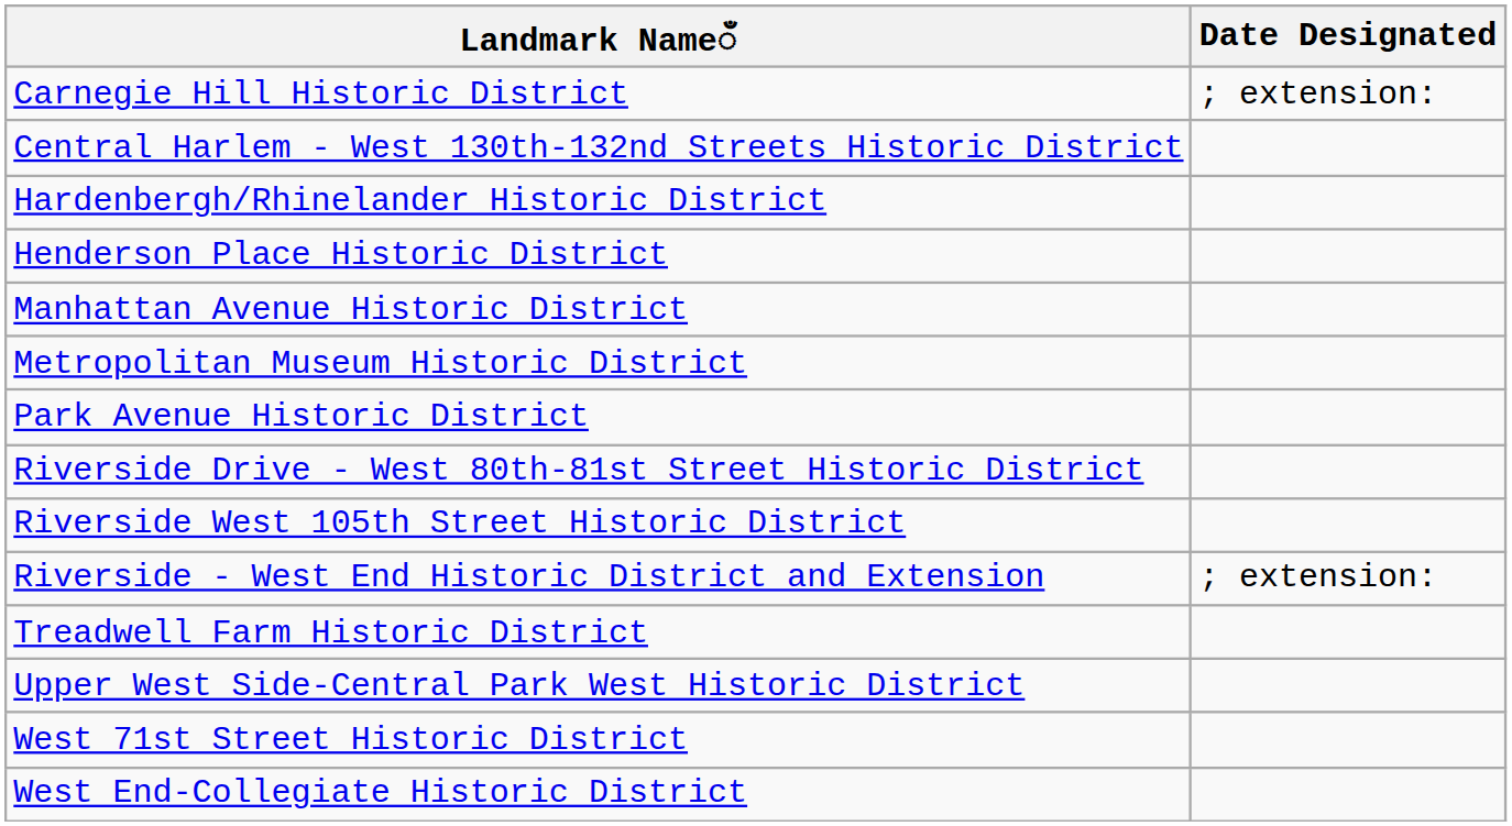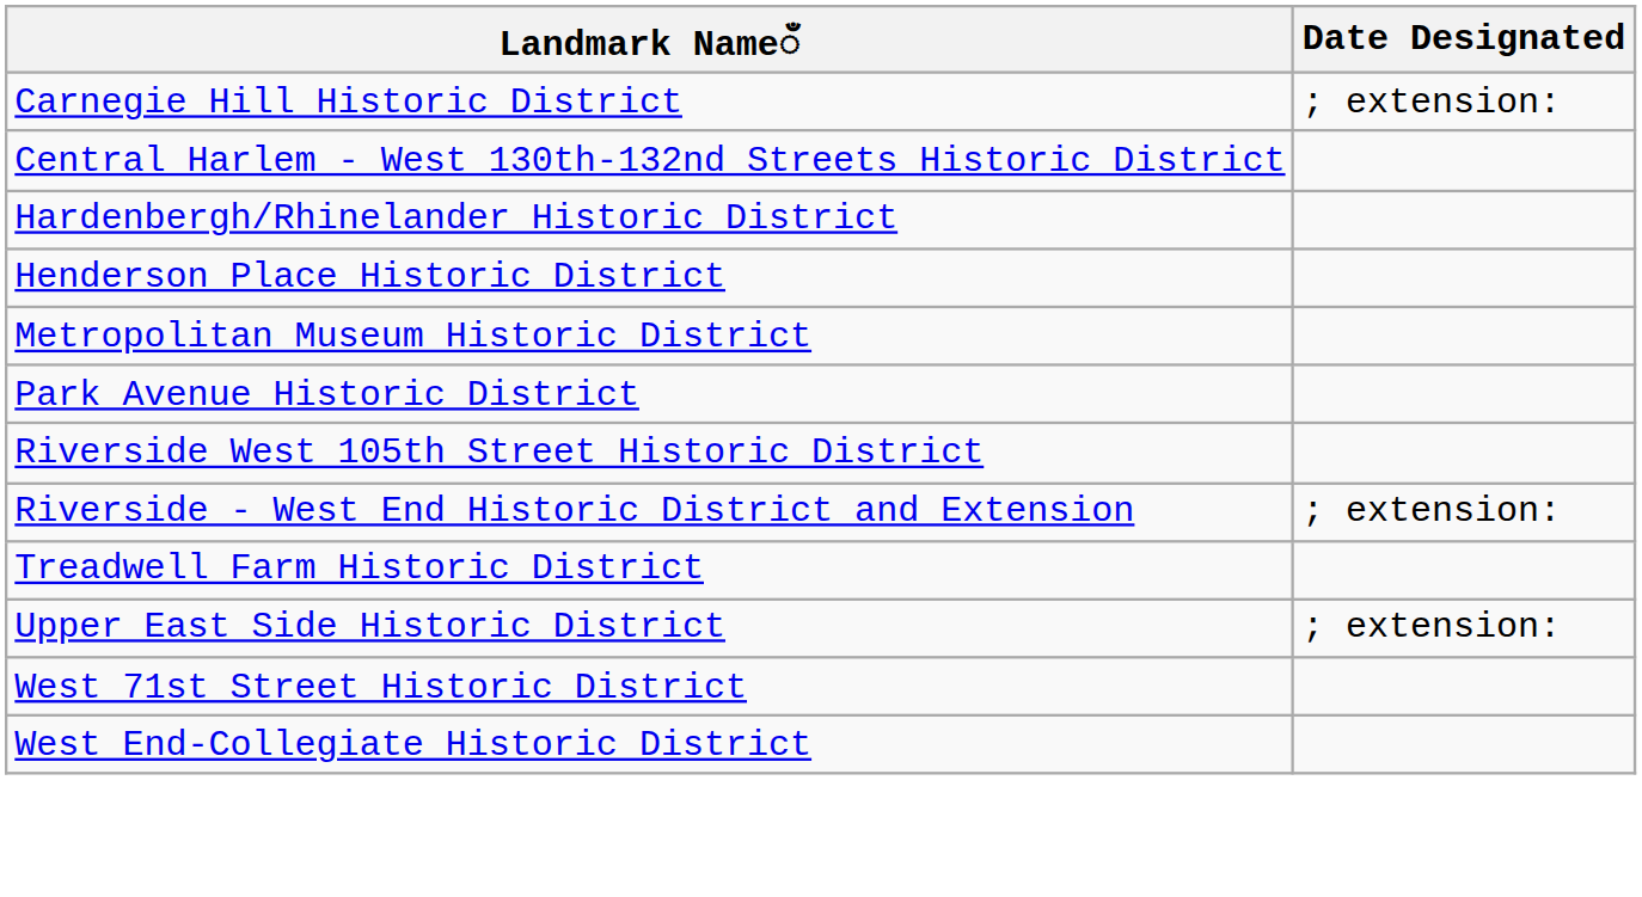- row: Manhattan Avenue Historic District
- row: Riverside Drive - West 80th-81st Street Historic District
+ row: Upper East Side Historic District | ; extension:
- row: Upper West Side-Central Park West Historic District
